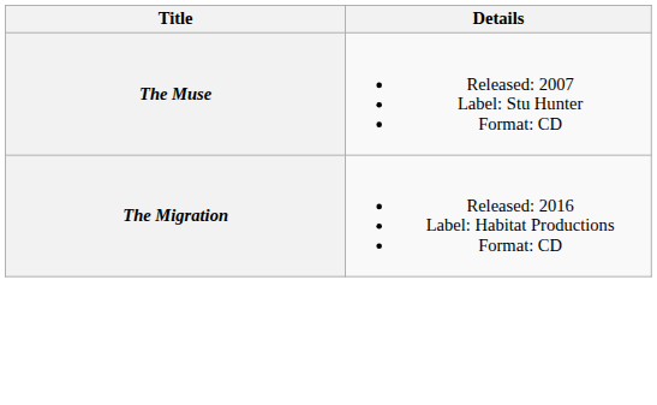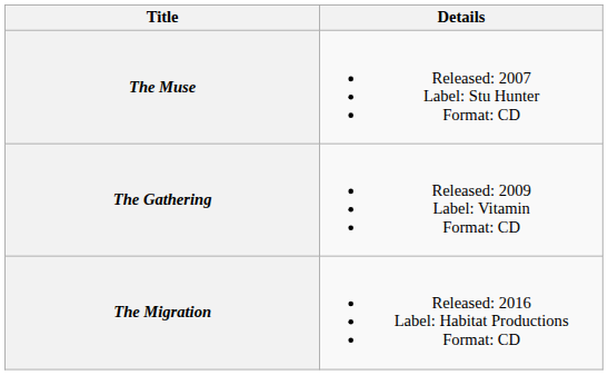+ row: The Gathering | Released: 2009 Label: Vitamin Format: CD
